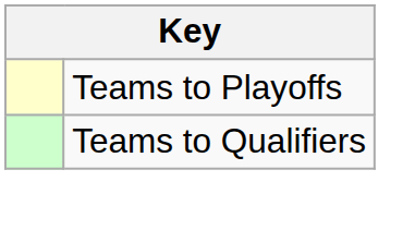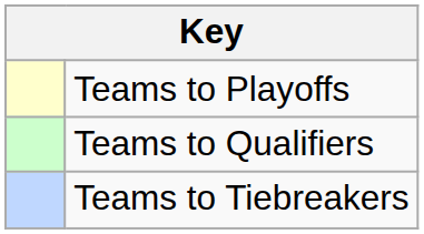+ row: Teams to Tiebreakers
